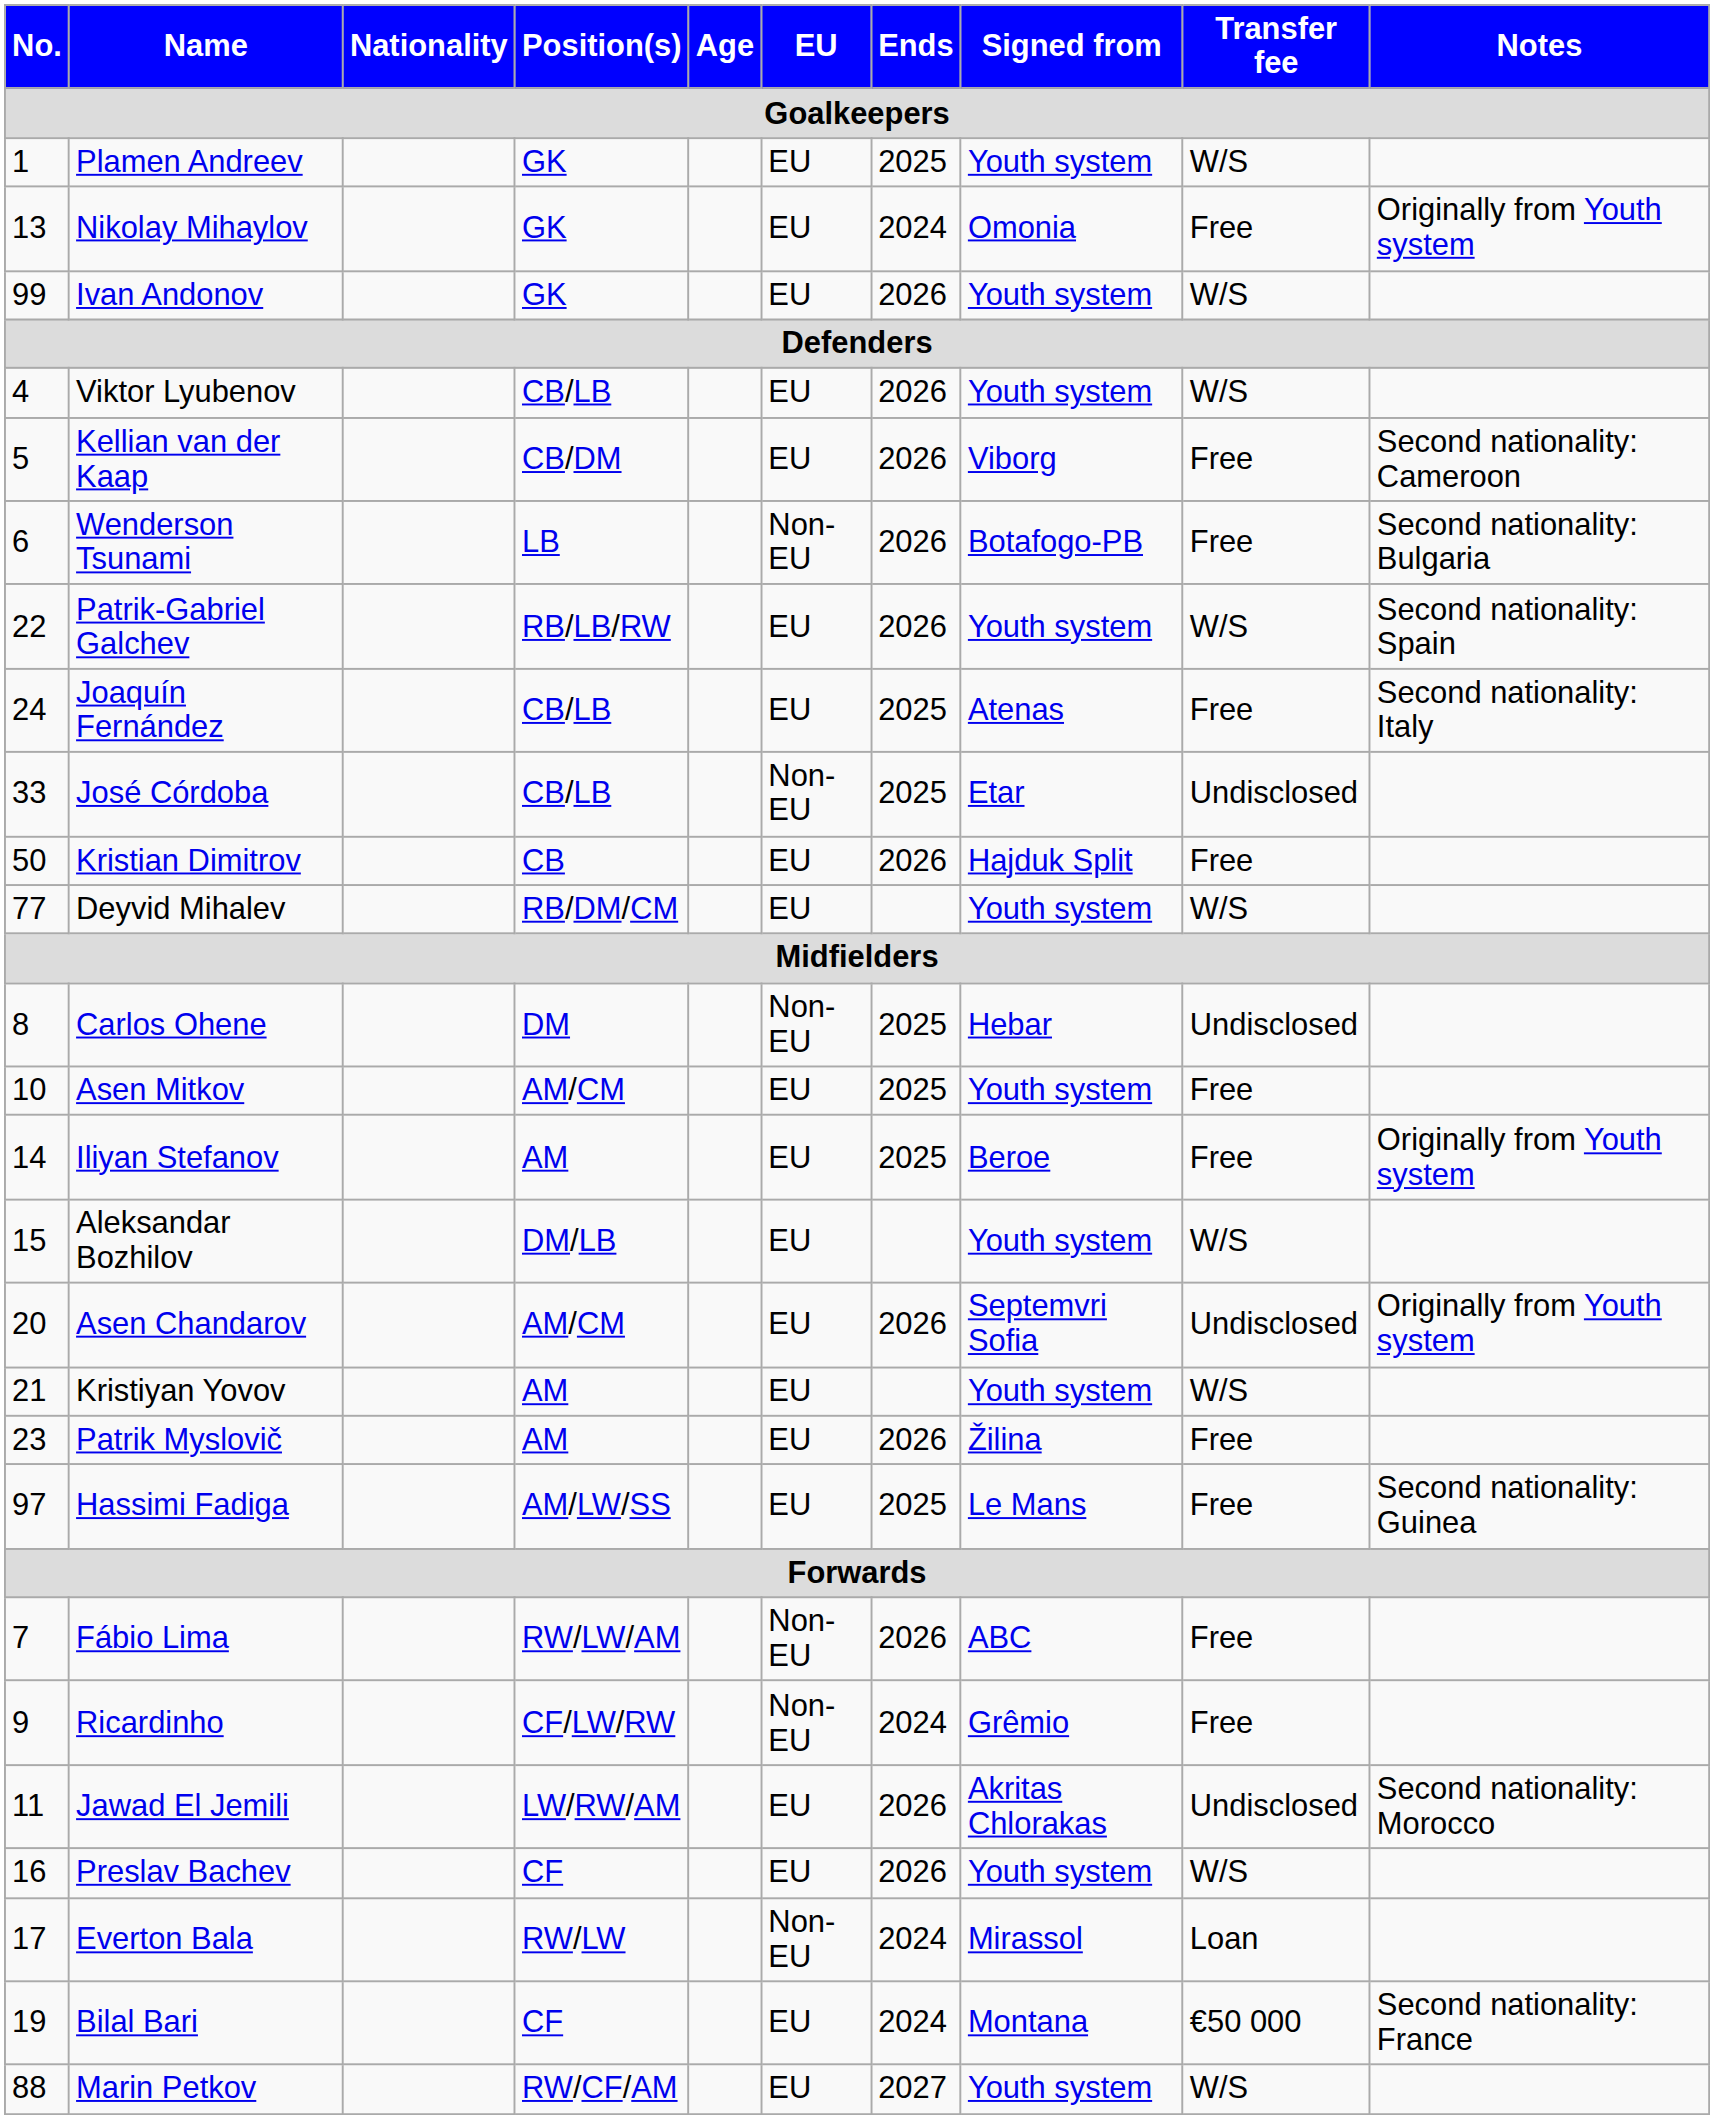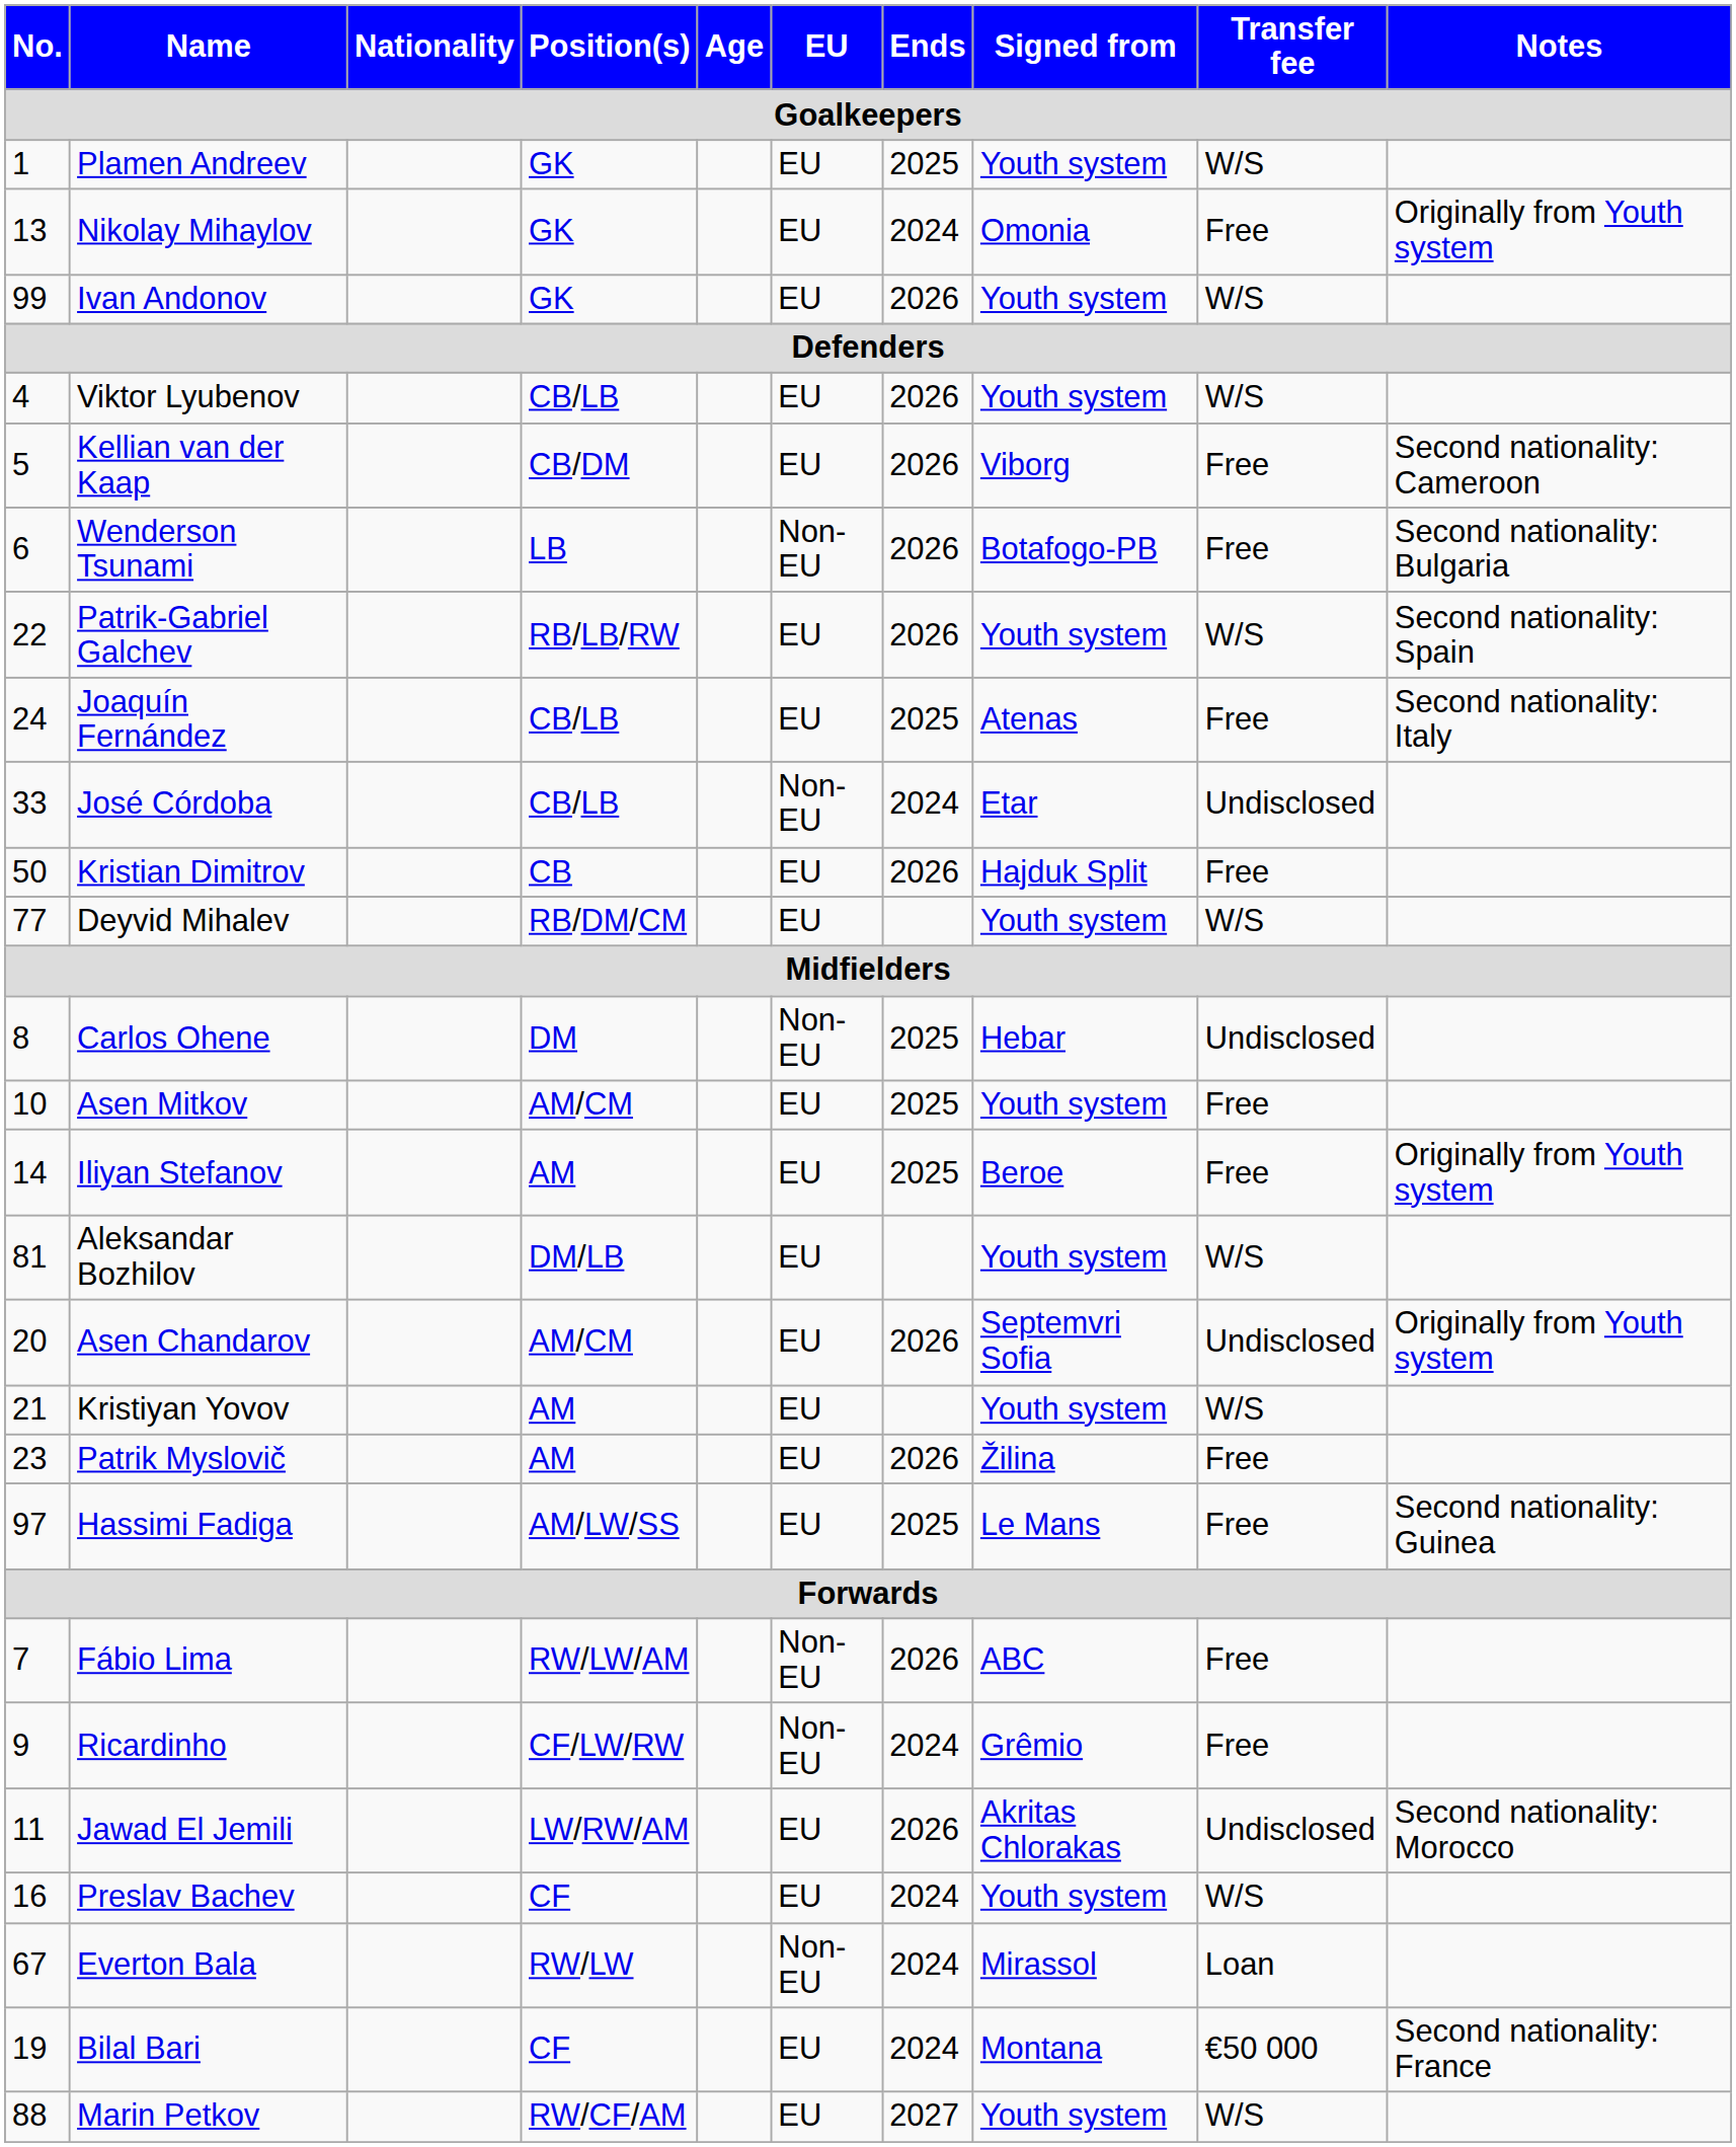José Córdoba | Ends: 2025 -> 2024
Aleksandar Bozhilov | No.: 15 -> 81
Preslav Bachev | Ends: 2026 -> 2024
Everton Bala | No.: 17 -> 67
